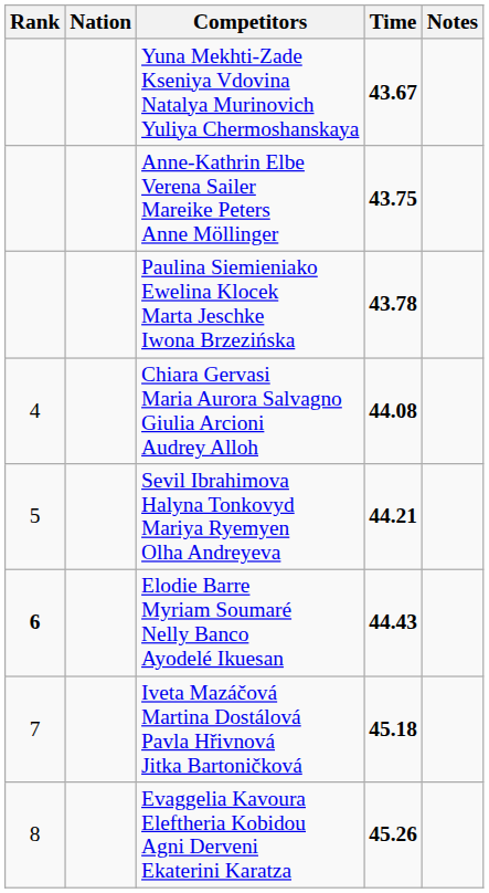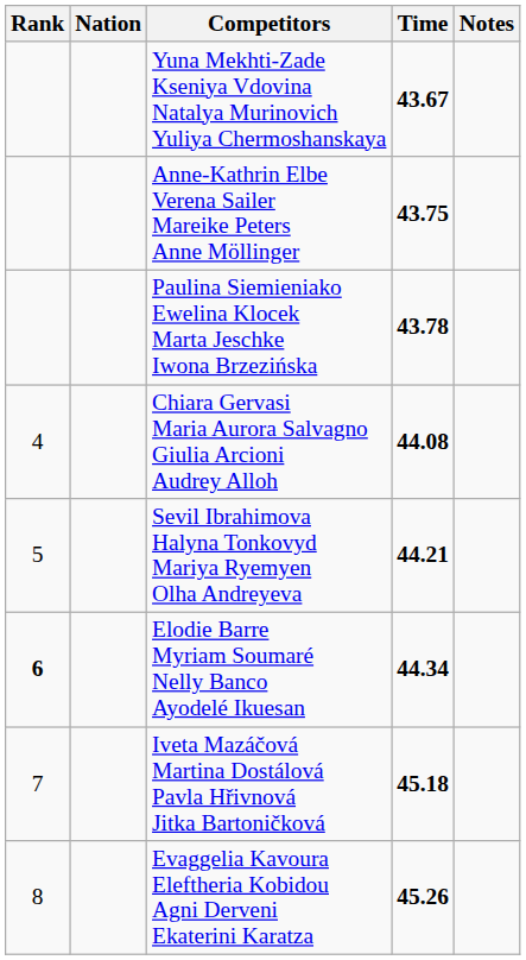Elodie Barre Myriam Soumaré Nelly Banco Ayodelé Ikuesan | Time: 44.43 -> 44.34
